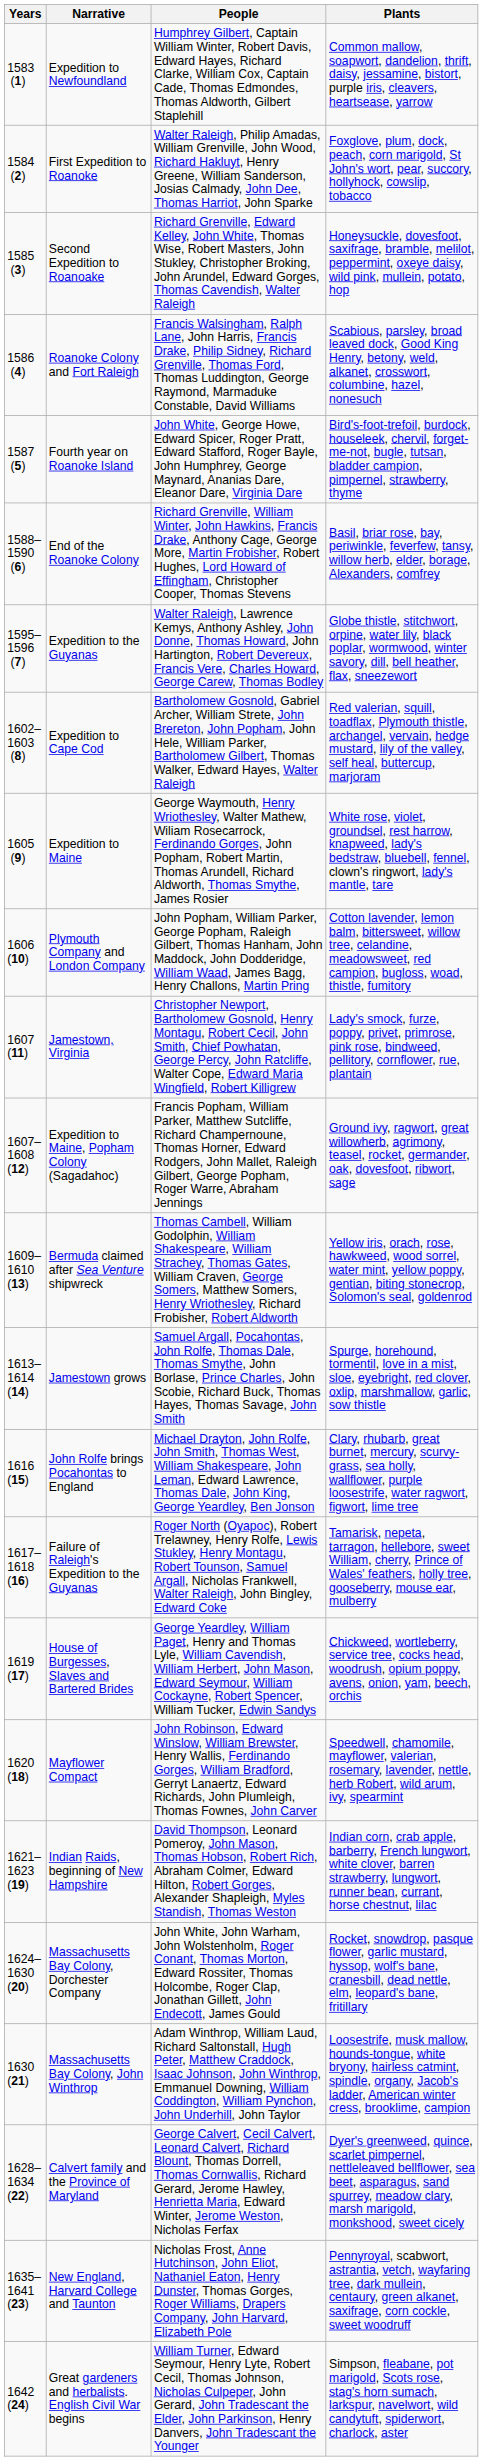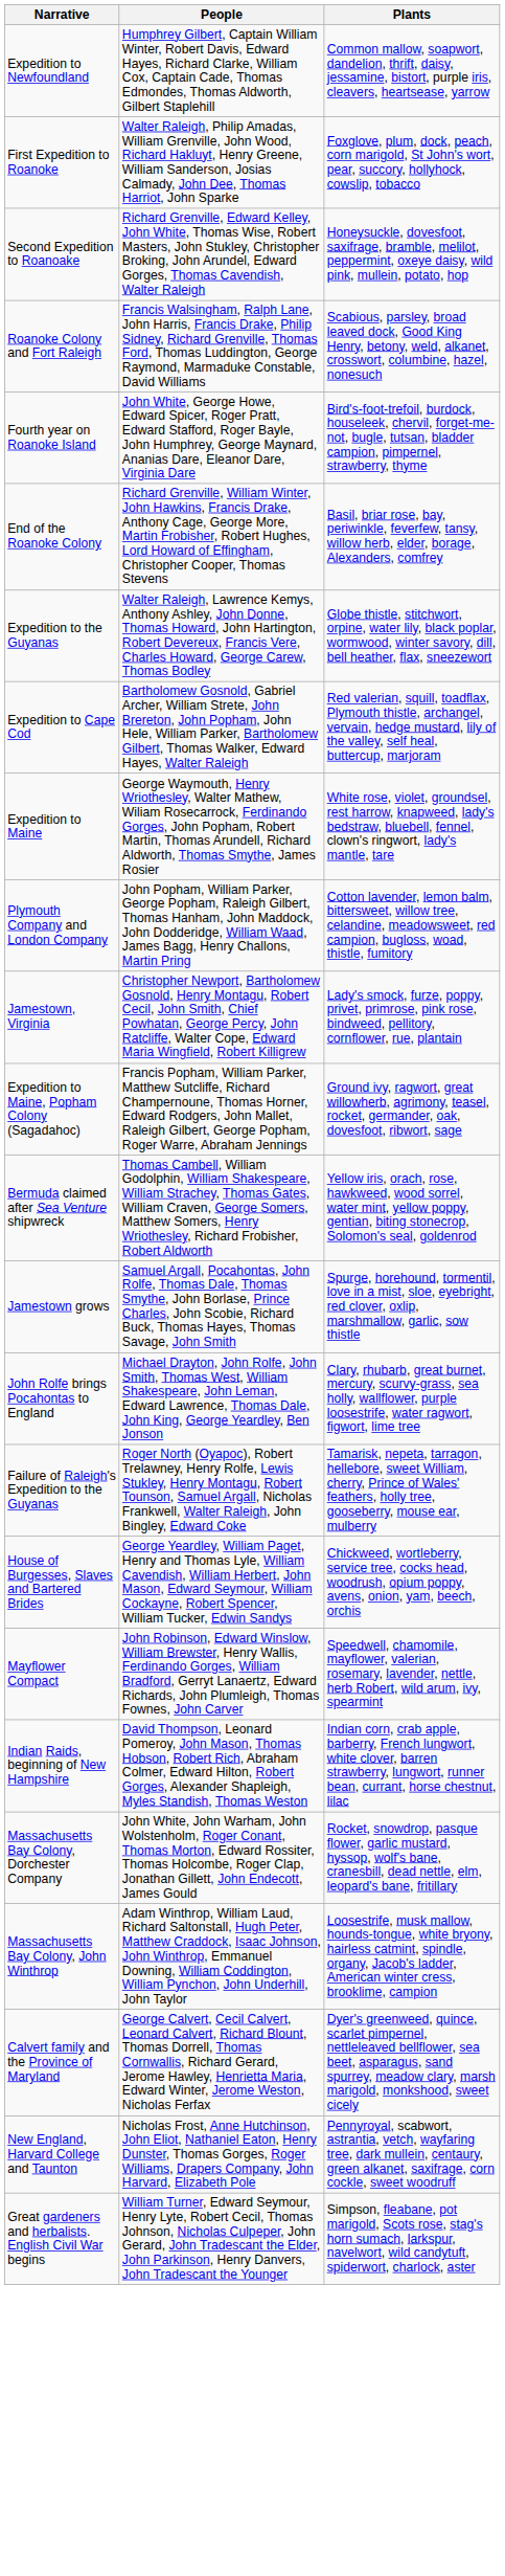- column: Years | 1583 (1) | 1584 (2) | 1585 (3) | 1586 (4) | 1587 (5) | 1588–1590 (6) | 1595–1596 (7) | 1602–1603 (8) | 1605 (9) | 1606 (10) | 1607 (11) | 1607–1608 (12) | 1609–1610 (13) | 1613–1614 (14) | 1616 (15) | 1617–1618 (16) | 1619 (17) | 1620 (18) | 1621–1623 (19) | 1624–1630 (20) | 1630 (21) | 1628–1634 (22) | 1635–1641 (23) | 1642 (24)
